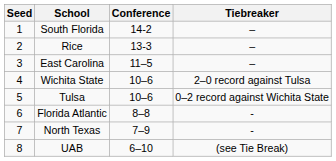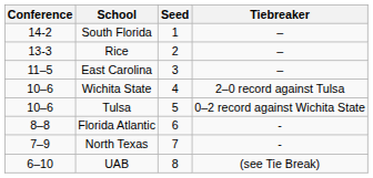columns swapped: Seed <-> Conference
